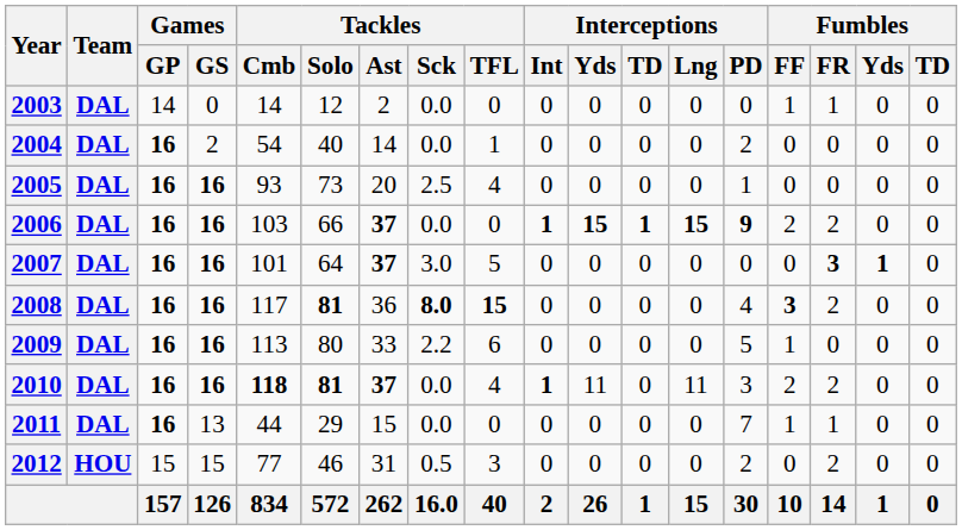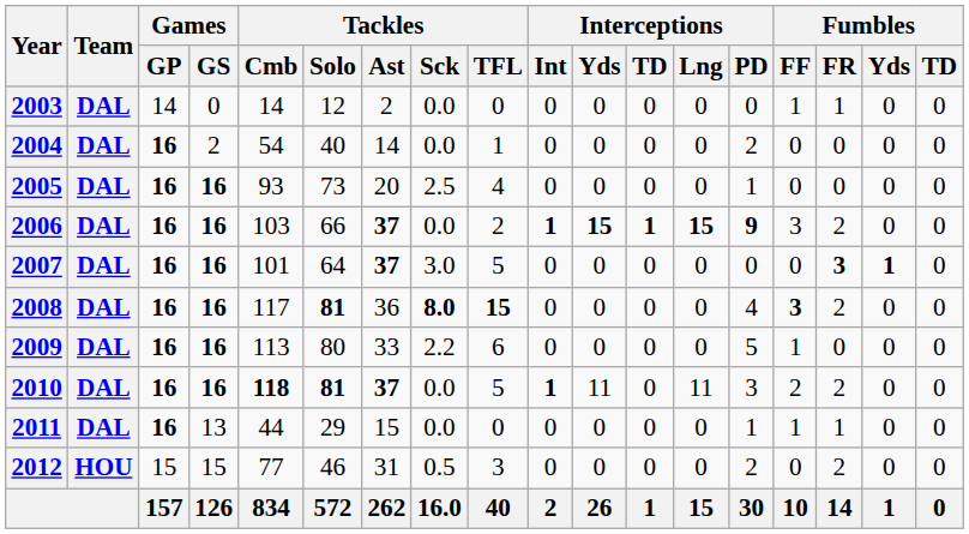2006 | Tackles / TFL: 0 -> 2
2006 | Fumbles / FF: 2 -> 3
2010 | Tackles / TFL: 4 -> 5
2011 | Interceptions / PD: 7 -> 1
